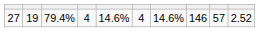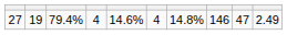27 | column 7: 14.6% -> 14.8%
27 | column 9: 57 -> 47
27 | column 10: 2.52 -> 2.49
